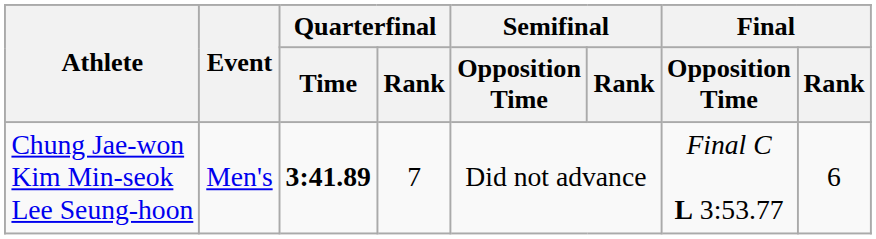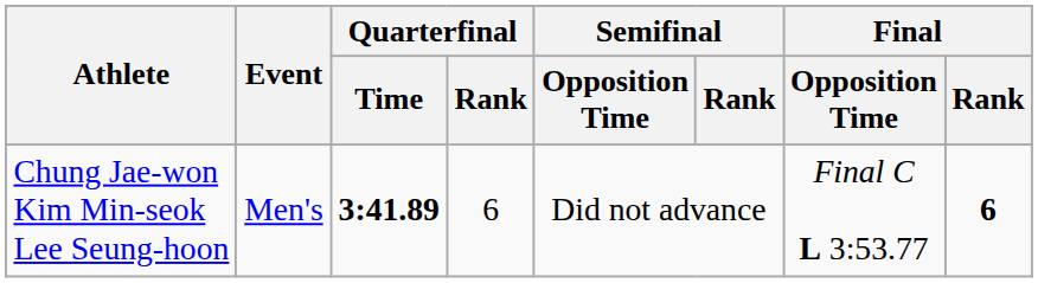Chung Jae-won Kim Min-seok Lee Seung-hoon | Quarterfinal / Rank: 7 -> 6
Chung Jae-won Kim Min-seok Lee Seung-hoon | Final / Rank: normal -> bold
